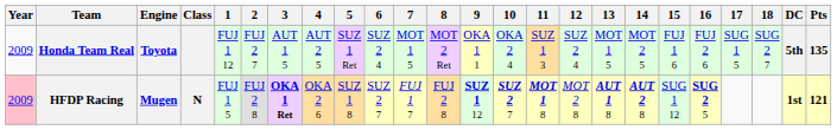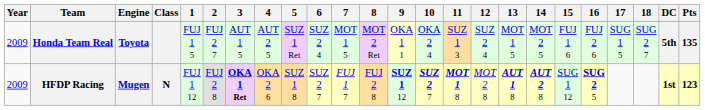Honda Team Real | 1: FUJ 1 12 -> FUJ 1 5
HFDP Racing | Year: pink background -> no background
HFDP Racing | 1: FUJ 1 5 -> FUJ 1 12
HFDP Racing | Pts: 121 -> 123
